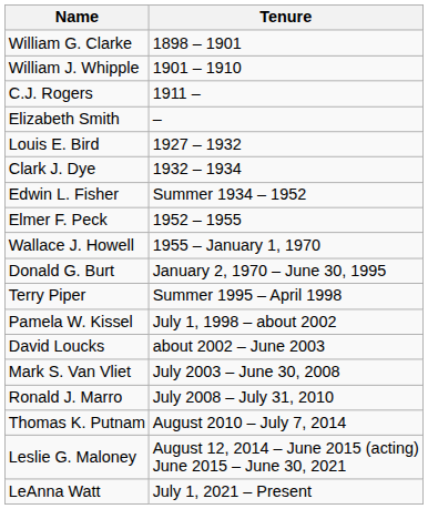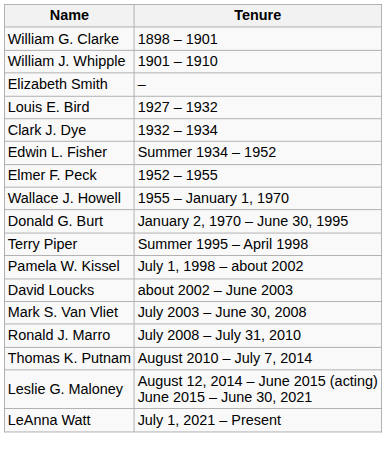- row: C.J. Rogers | 1911 –
